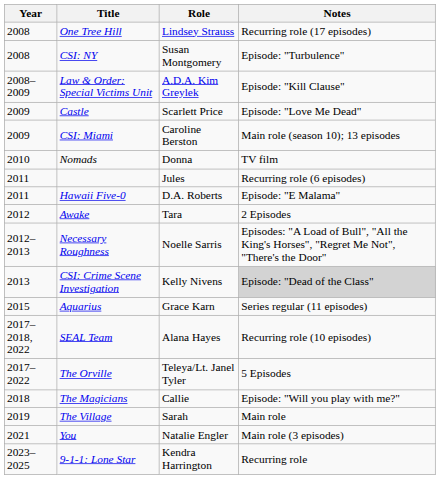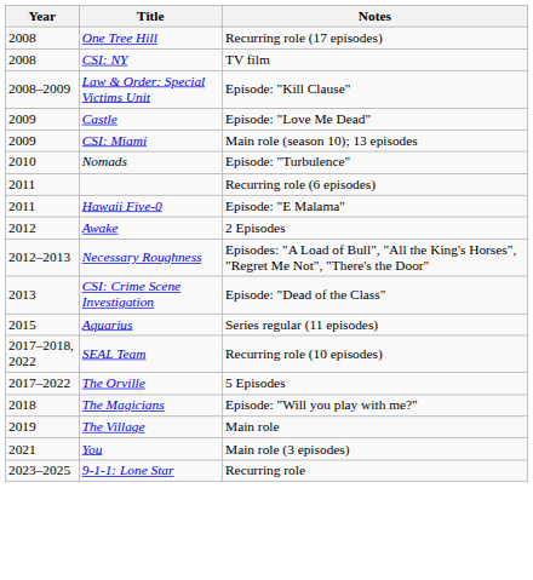- column: Role | Lindsey Strauss | Susan Montgomery | A.D.A. Kim Greylek | Scarlett Price | Caroline Berston | Donna | Jules | D.A. Roberts | Tara | Noelle Sarris | Kelly Nivens | Grace Karn | Alana Hayes | Teleya/Lt. Janel Tyler | Callie | Sarah | Natalie Engler | Kendra Harrington
CSI: NY | Notes: Episode: "Turbulence" -> TV film
Nomads | Notes: TV film -> Episode: "Turbulence"
CSI: Crime Scene Investigation | Notes: lightgrey background -> no background
